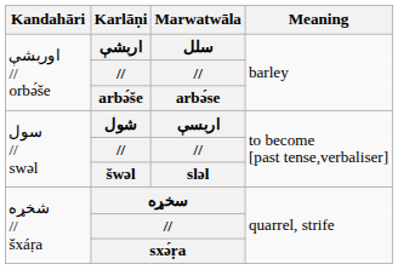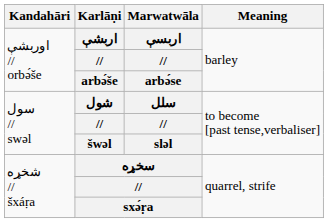اربشې | Marwatwāla: سلل -> اربسې
شول | Marwatwāla: اربسې -> سلل
